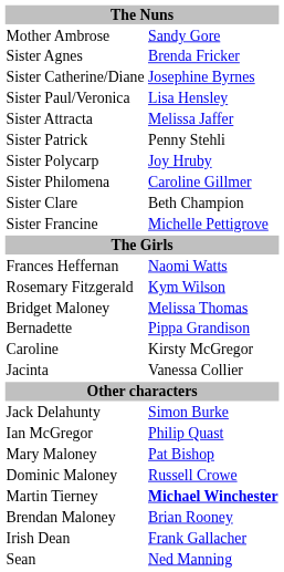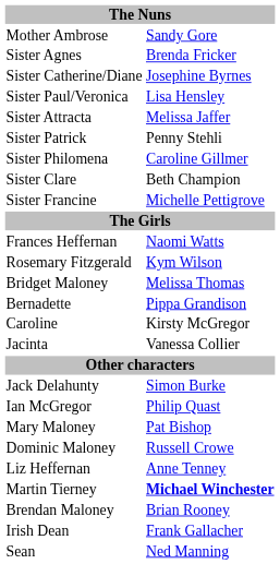- row: Sister Polycarp | Joy Hruby
+ row: Liz Heffernan | Anne Tenney
